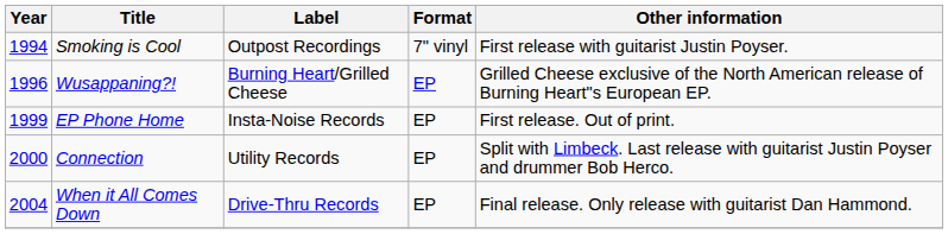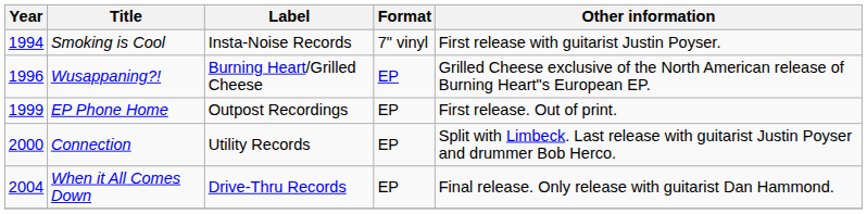Smoking is Cool | Label: Outpost Recordings -> Insta-Noise Records
EP Phone Home | Label: Insta-Noise Records -> Outpost Recordings
